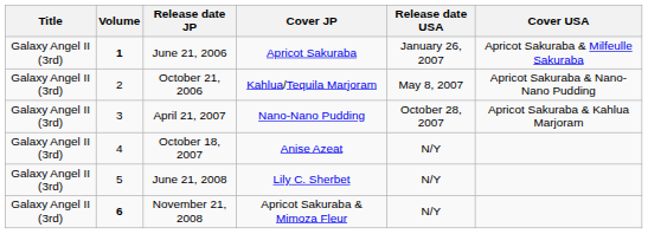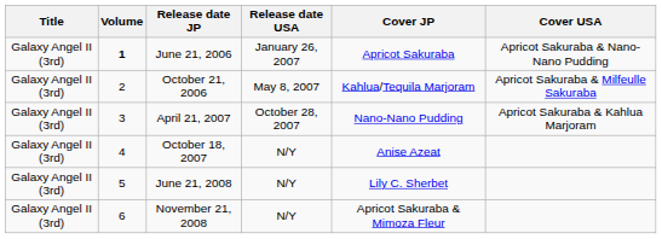columns swapped: Cover JP <-> Release date USA
June 21, 2006 | Cover USA: Apricot Sakuraba & Milfeulle Sakuraba -> Apricot Sakuraba & Nano-Nano Pudding
October 21, 2006 | Cover USA: Apricot Sakuraba & Nano-Nano Pudding -> Apricot Sakuraba & Milfeulle Sakuraba
November 21, 2008 | Volume: bold -> normal
